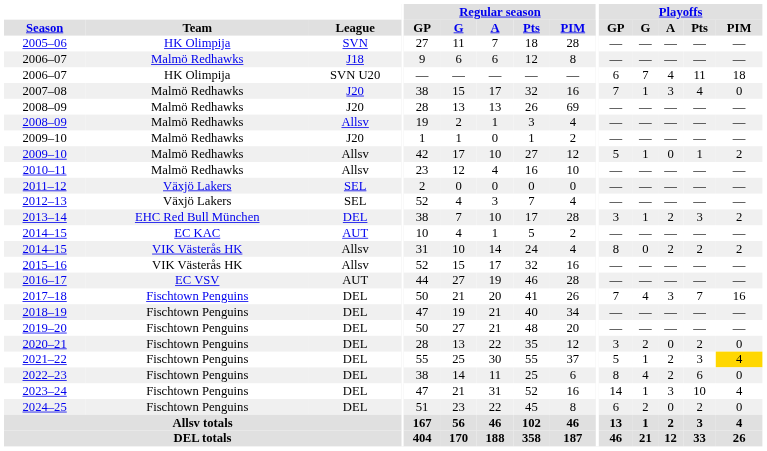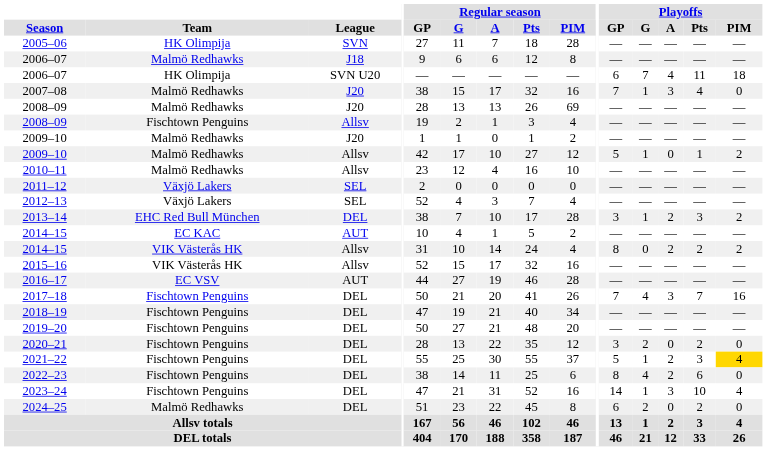2008–09 / Allsv | Team: Malmö Redhawks -> Fischtown Penguins
2024–25 | Team: Fischtown Penguins -> Malmö Redhawks
